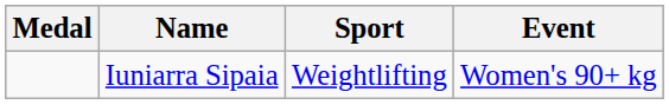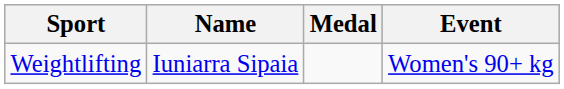columns swapped: Medal <-> Sport
